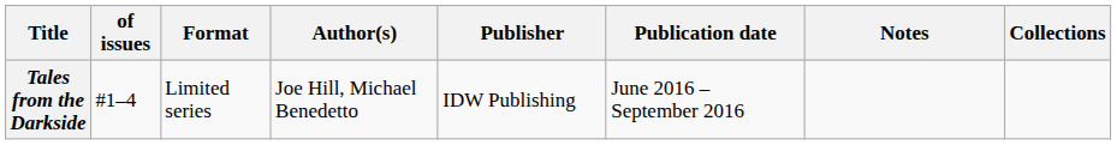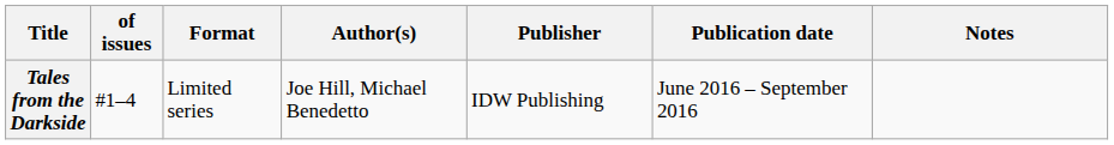- column: Collections
